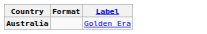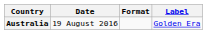+ column: Date | 19 August 2016
